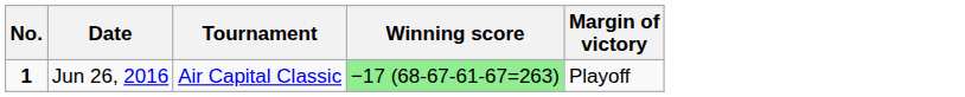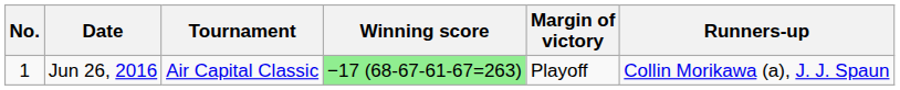+ column: Runners-up | Collin Morikawa (a), J. J. Spaun
Jun 26, 2016 | No.: bold -> normal
